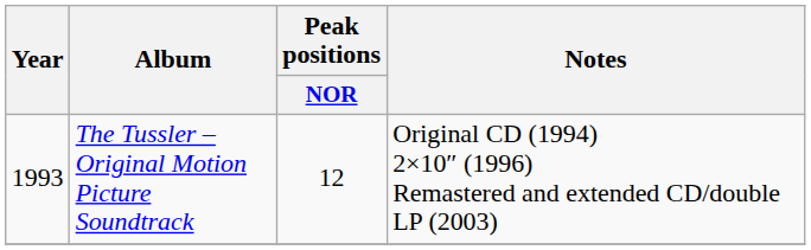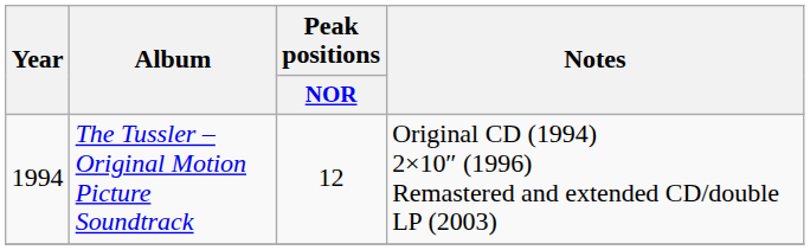The Tussler – Original Motion Picture Soundtrack | Year: 1993 -> 1994
